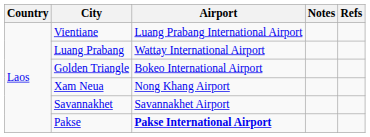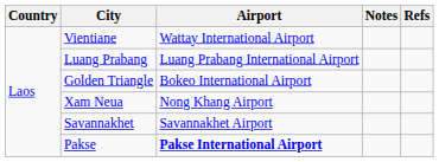Vientiane | Airport: Luang Prabang International Airport -> Wattay International Airport
Luang Prabang | Airport: Wattay International Airport -> Luang Prabang International Airport
